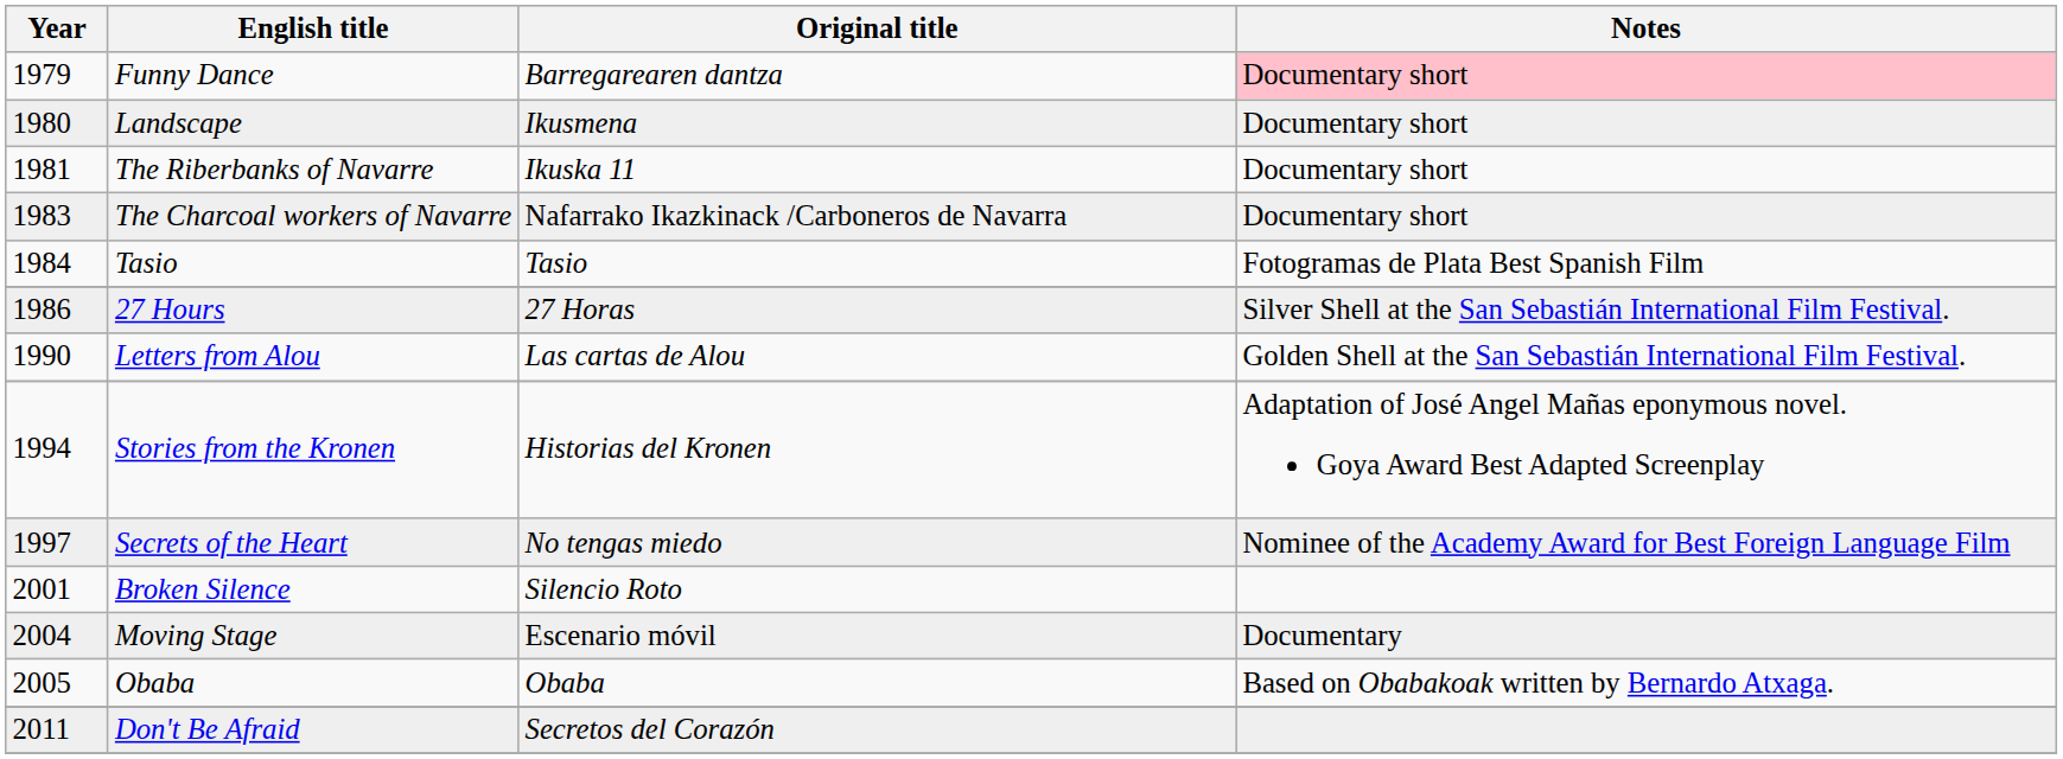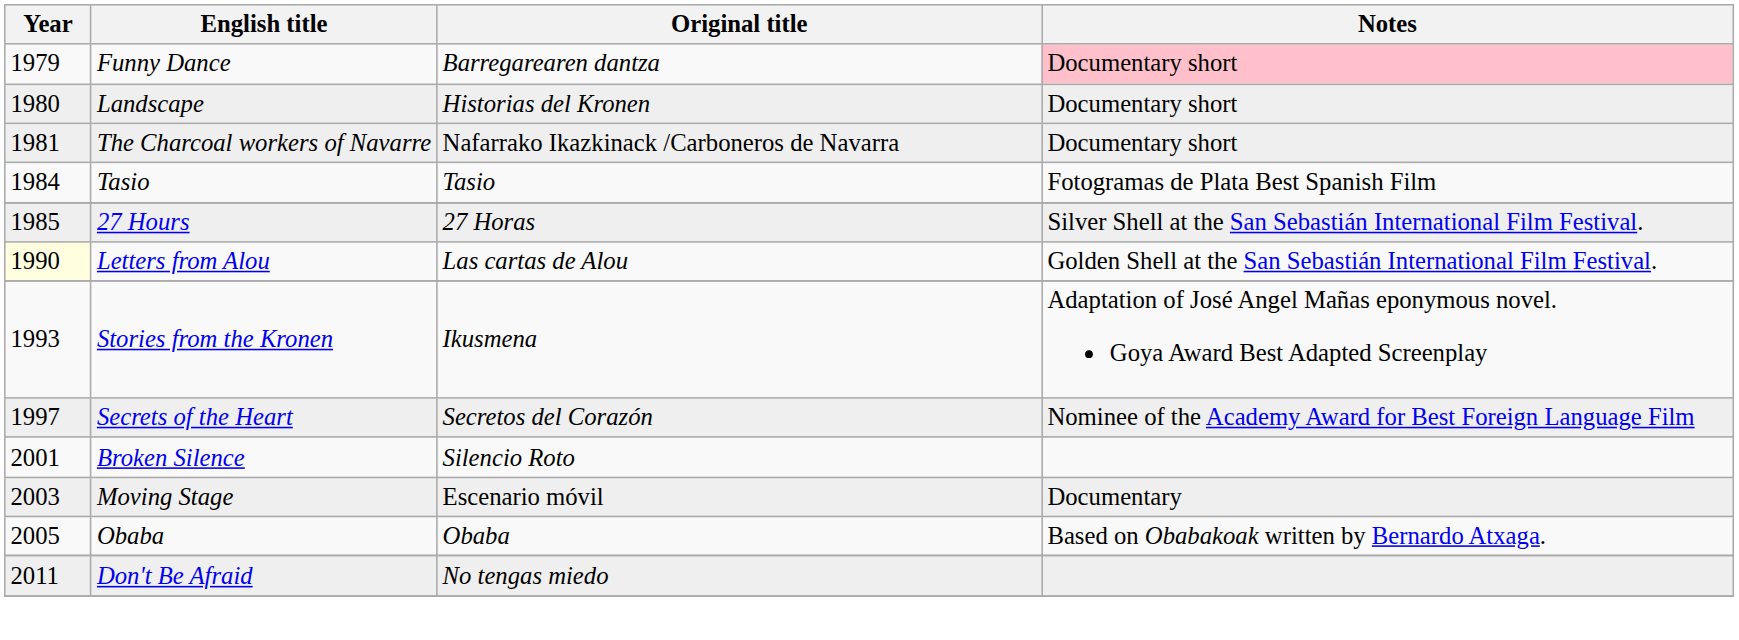Landscape | Original title: Ikusmena -> Historias del Kronen
- row: 1981 | The Riberbanks of Navarre | Ikuska 11 | Documentary short
The Charcoal workers of Navarre | Year: 1983 -> 1981
27 Hours | Year: 1986 -> 1985
Letters from Alou | Year: no background -> lightyellow background
Stories from the Kronen | Year: 1994 -> 1993
Stories from the Kronen | Original title: Historias del Kronen -> Ikusmena
Secrets of the Heart | Original title: No tengas miedo -> Secretos del Corazón
Moving Stage | Year: 2004 -> 2003
Don't Be Afraid | Original title: Secretos del Corazón -> No tengas miedo
